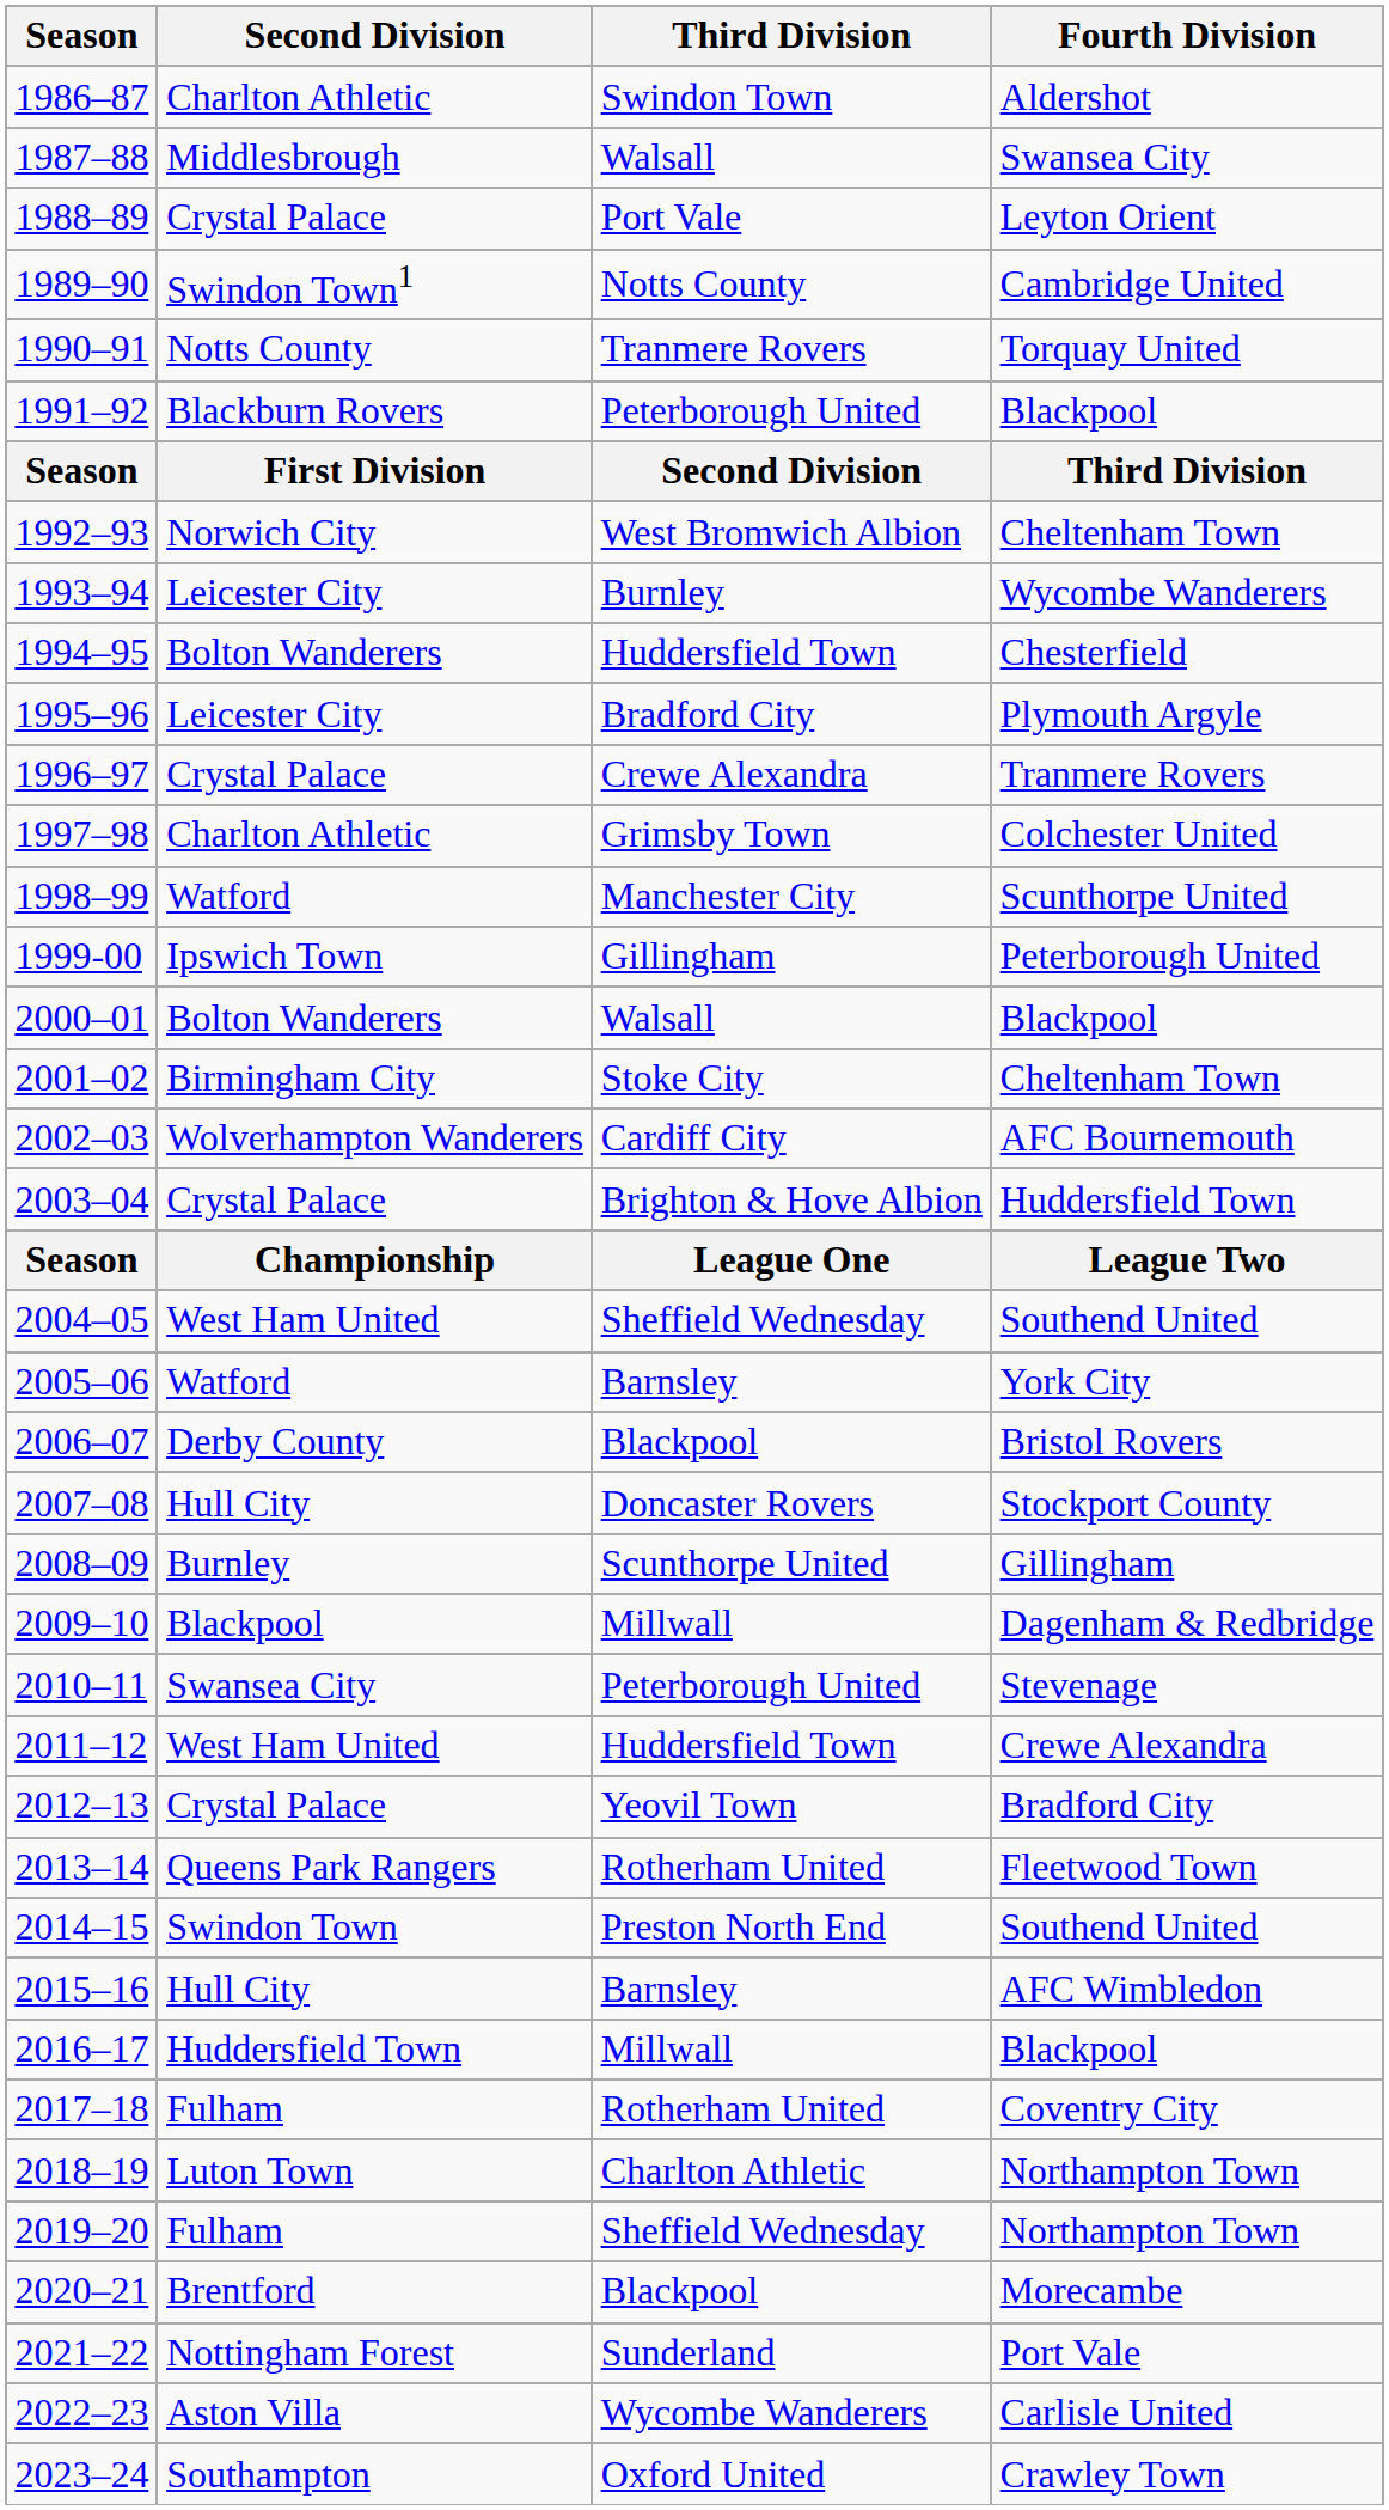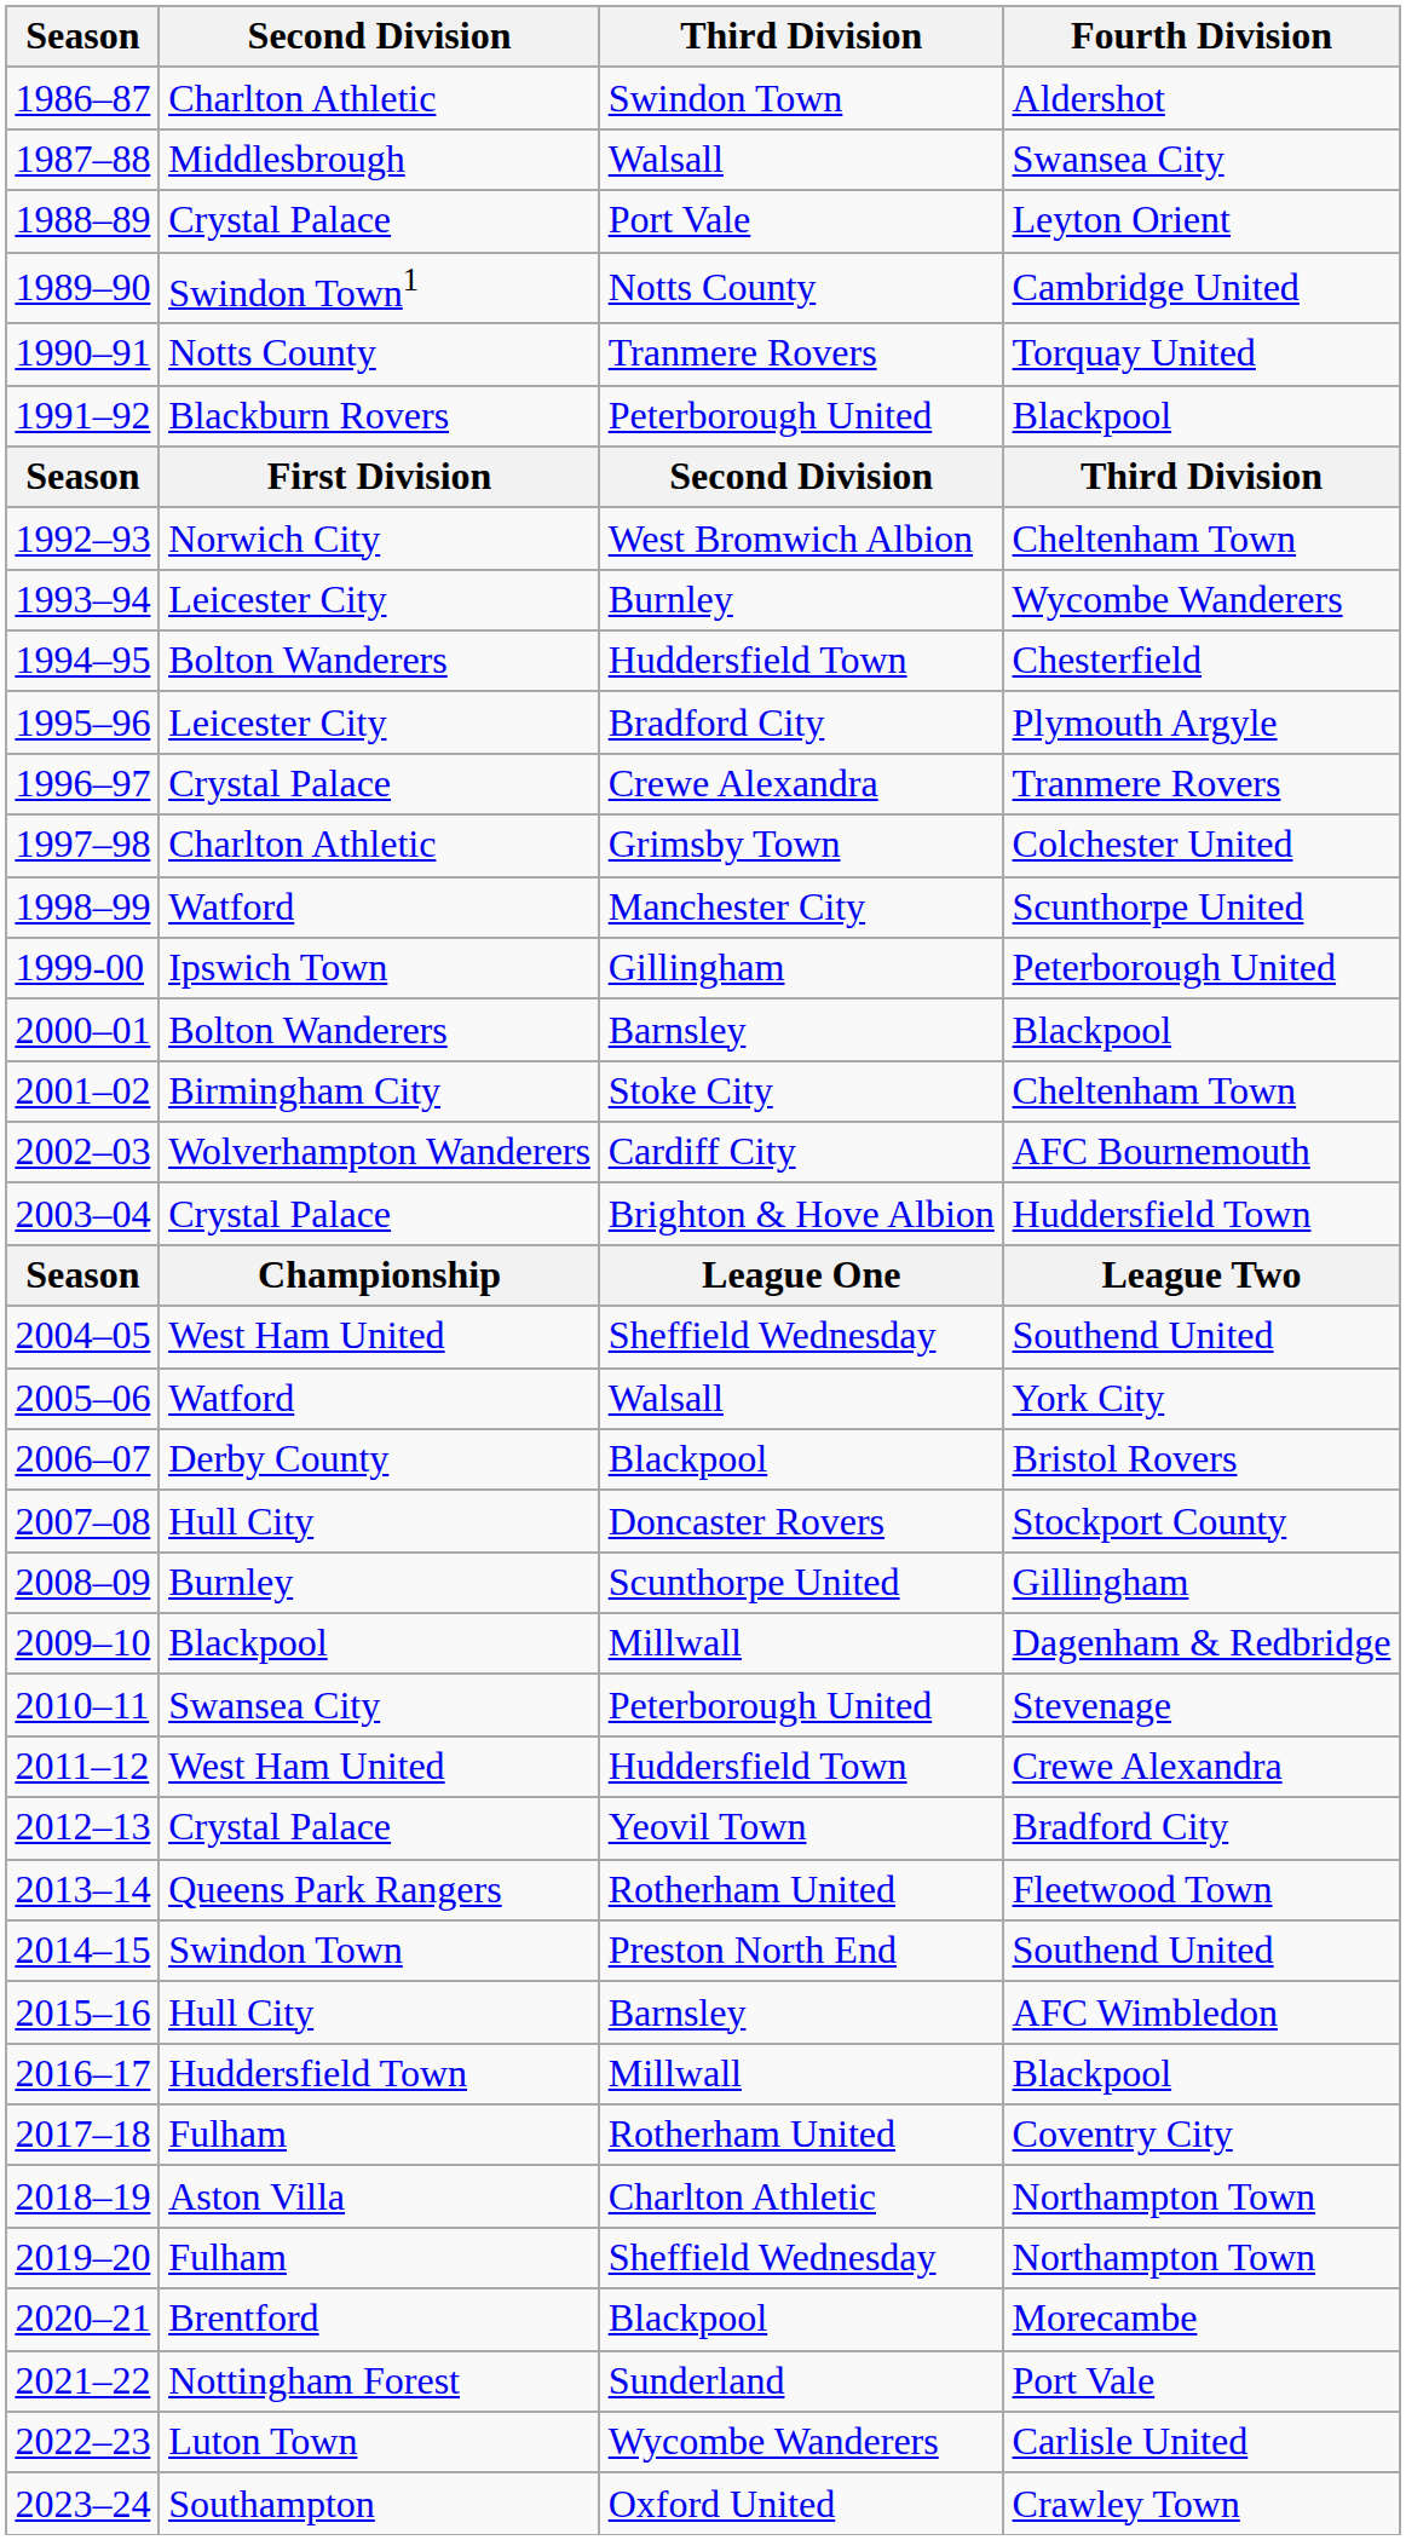2000–01 | Third Division: Walsall -> Barnsley
2005–06 | Third Division: Barnsley -> Walsall
2018–19 | Second Division: Luton Town -> Aston Villa
2022–23 | Second Division: Aston Villa -> Luton Town
